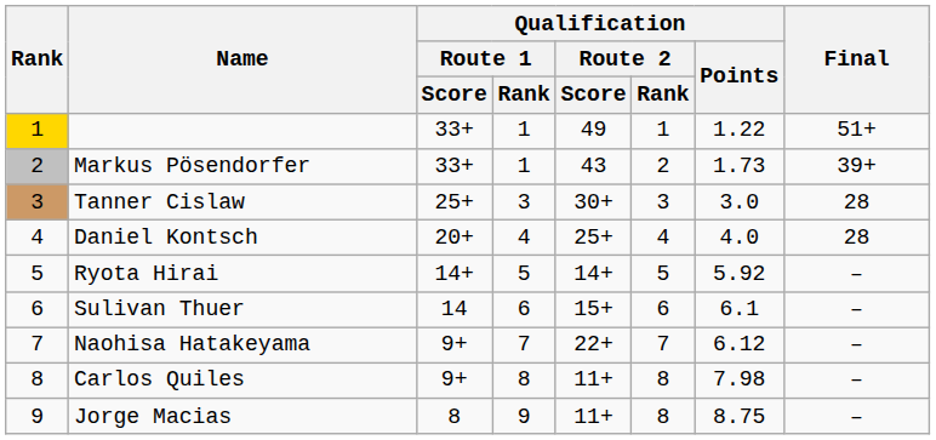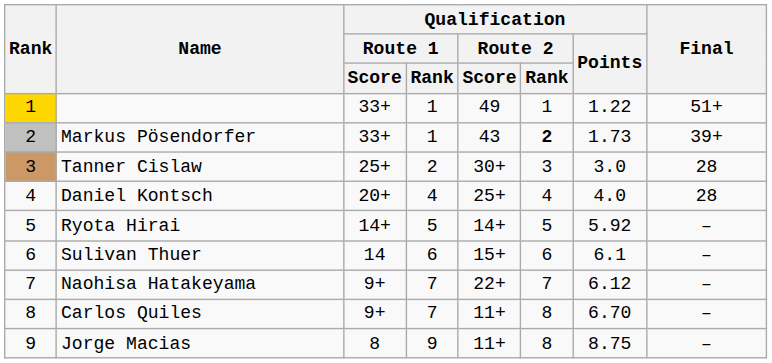Markus Pösendorfer | Qualification / Route 2 / Rank: normal -> bold
Tanner Cislaw | Qualification / Route 1 / Rank: 3 -> 2
Carlos Quiles | Qualification / Route 1 / Rank: 8 -> 7
Carlos Quiles | Qualification / Points: 7.98 -> 6.70
